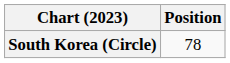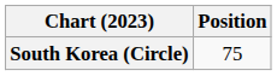South Korea (Circle) | Position: 78 -> 75
